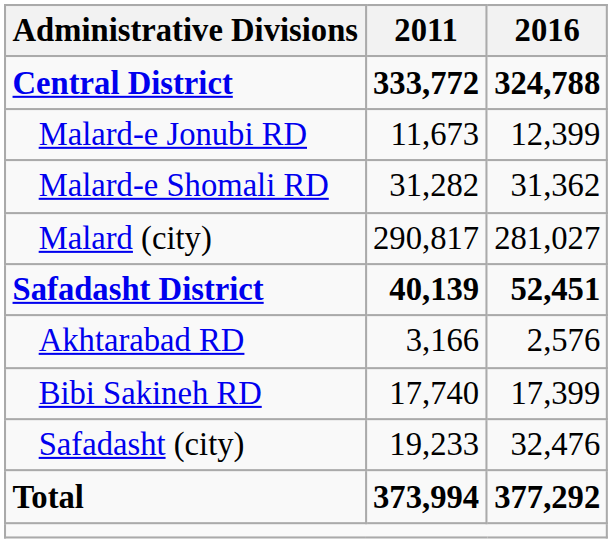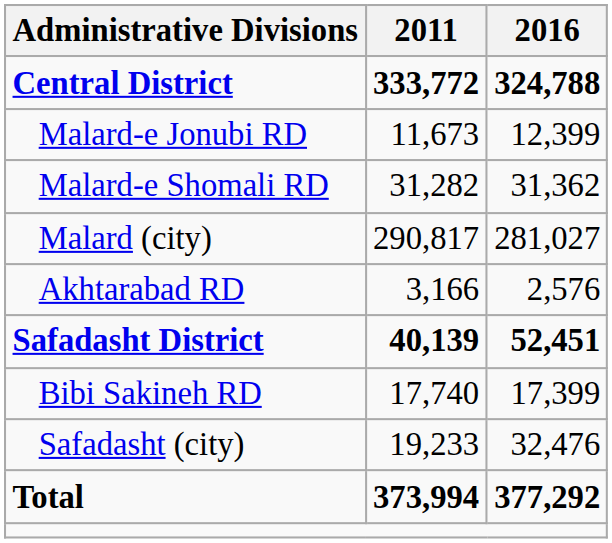rows swapped: Safadasht District <-> Akhtarabad RD
